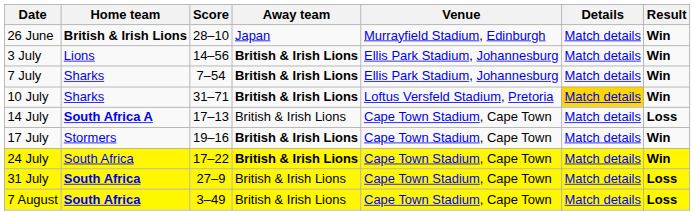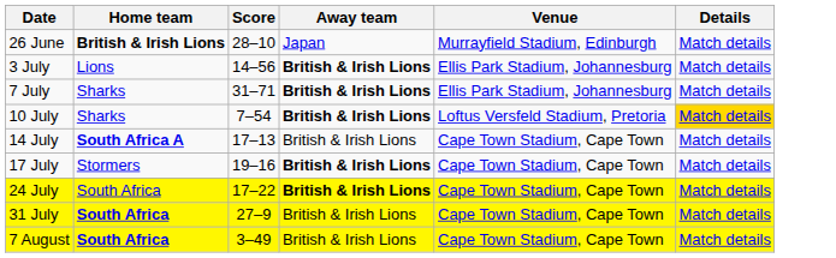- column: Result | Win | Win | Win | Win | Loss | Win | Win | Loss | Loss
7 July | Score: 7–54 -> 31–71
10 July | Score: 31–71 -> 7–54
